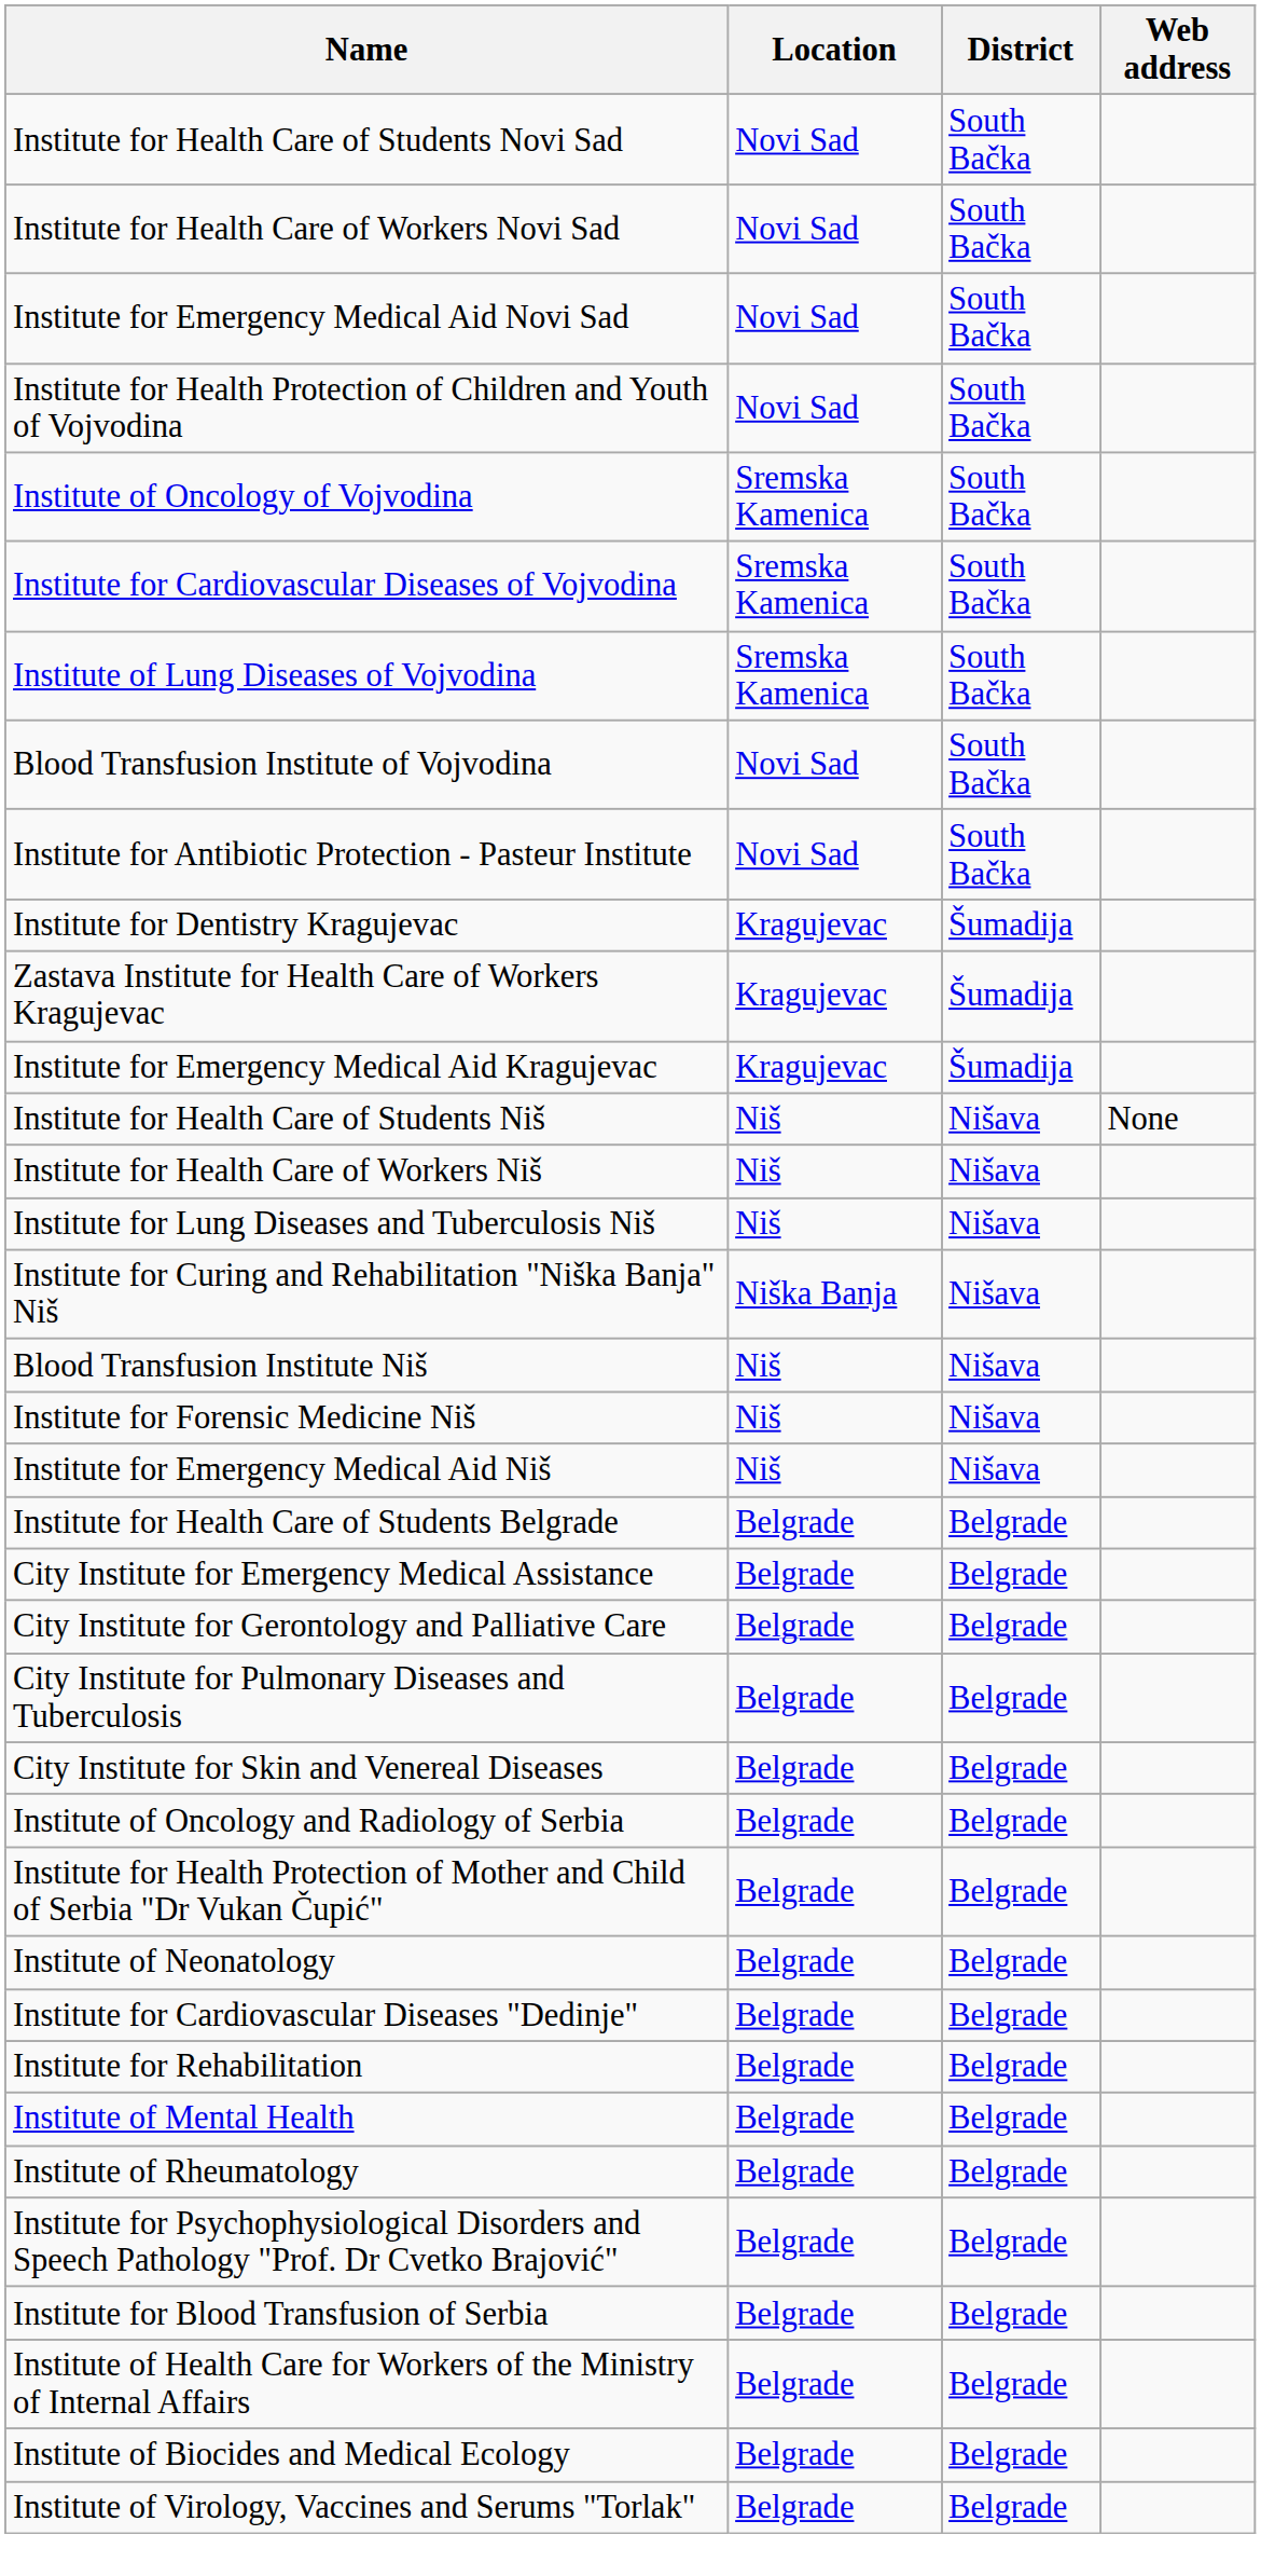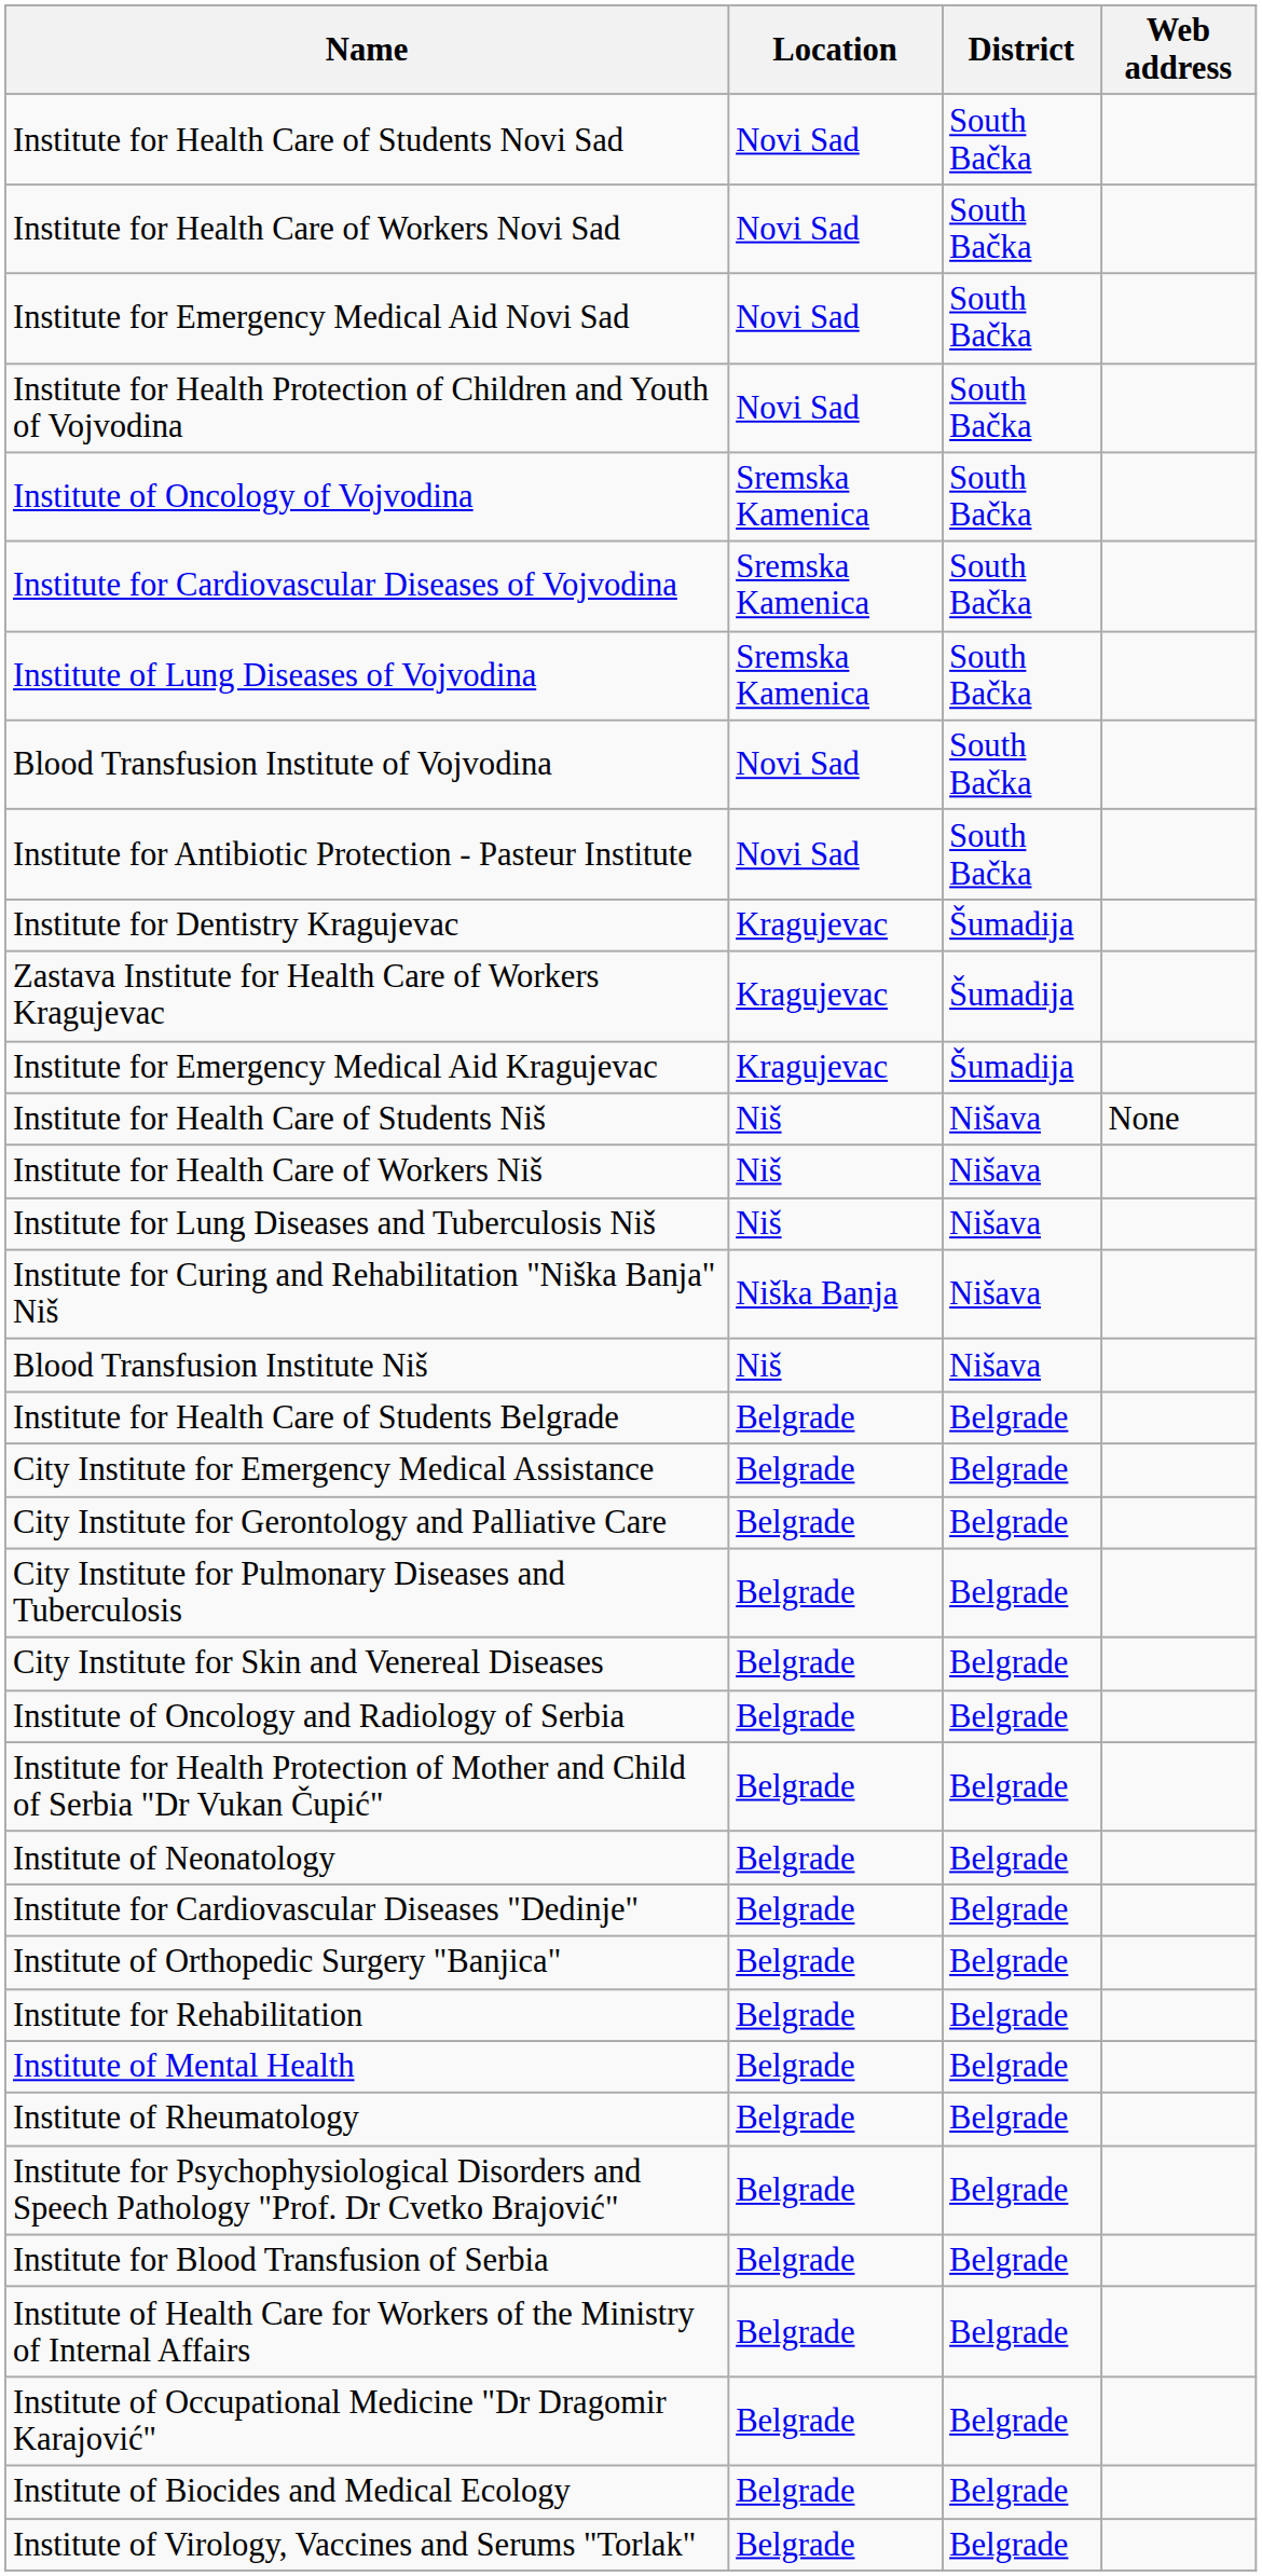- row: Institute for Forensic Medicine Niš | Niš | Nišava
- row: Institute for Emergency Medical Aid Niš | Niš | Nišava
+ row: Institute of Orthopedic Surgery "Banjica" | Belgrade | Belgrade
+ row: Institute of Occupational Medicine "Dr Dragomir Karajović" | Belgrade | Belgrade
